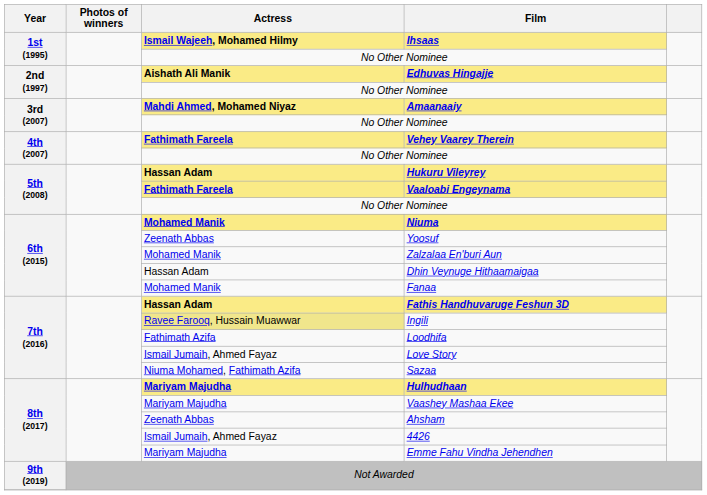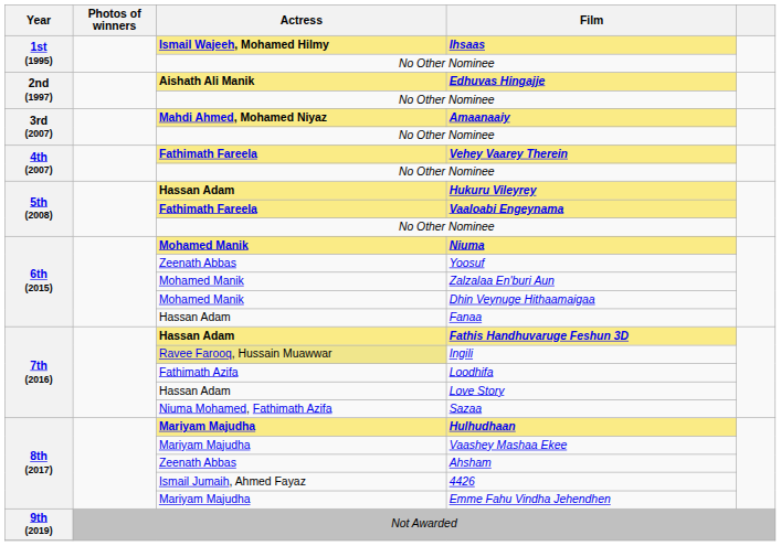Dhin Veynuge Hithaamaigaa | Actress: Hassan Adam -> Mohamed Manik
Fanaa | Actress: Mohamed Manik -> Hassan Adam
Love Story | Actress: Ismail Jumaih, Ahmed Fayaz -> Hassan Adam
